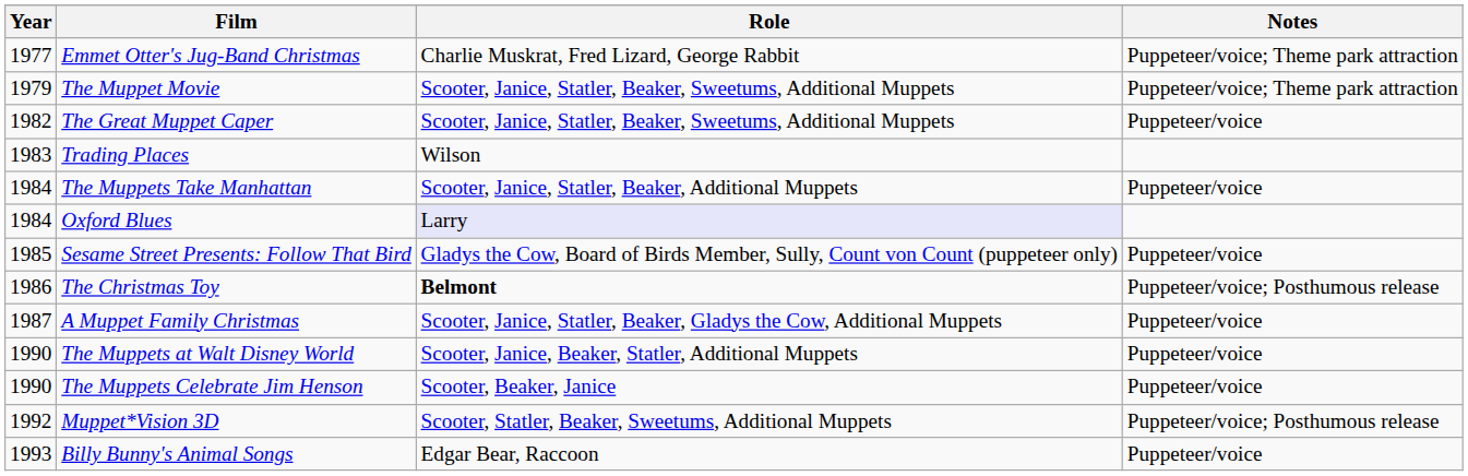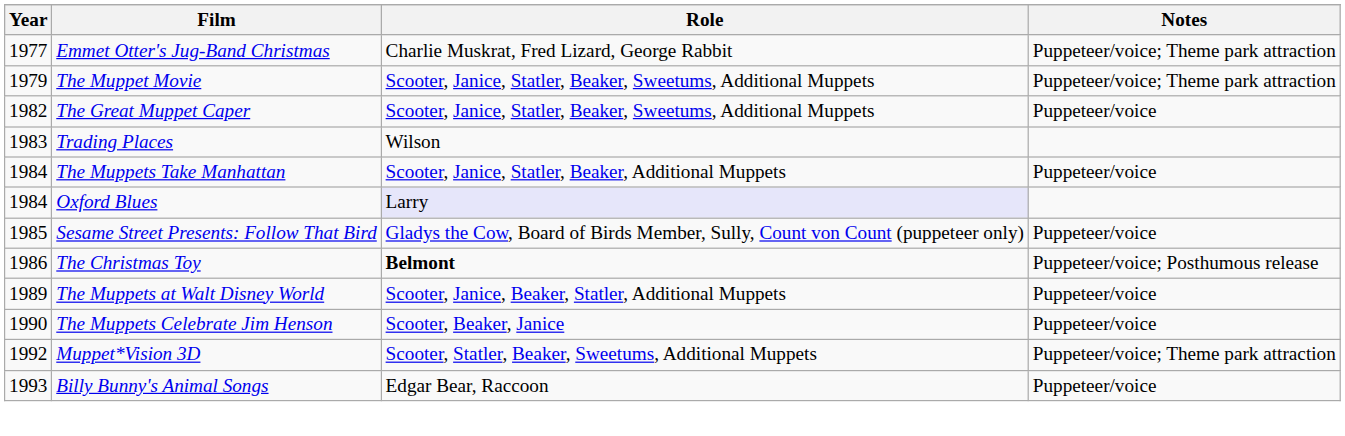- row: 1987 | A Muppet Family Christmas | Scooter, Janice, Statler, Beaker, Gladys the Cow, Additional Muppets | Puppeteer/voice
The Muppets at Walt Disney World | Year: 1990 -> 1989
Muppet*Vision 3D | Notes: Puppeteer/voice; Posthumous release -> Puppeteer/voice; Theme park attraction
